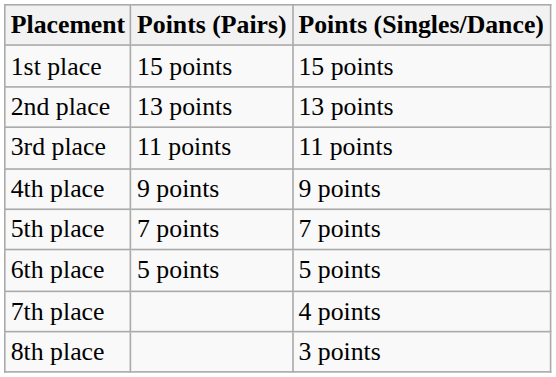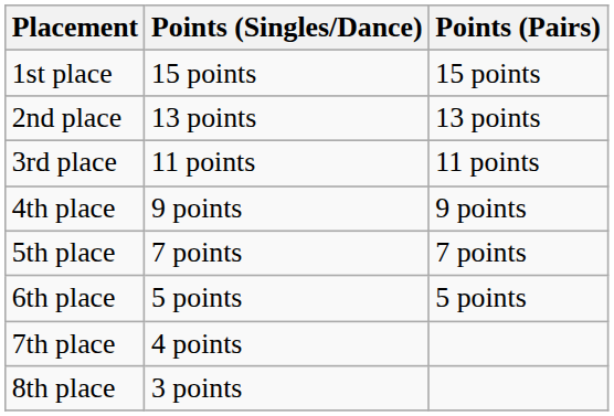columns swapped: Points (Singles/Dance) <-> Points (Pairs)
